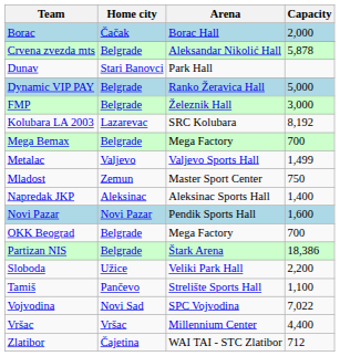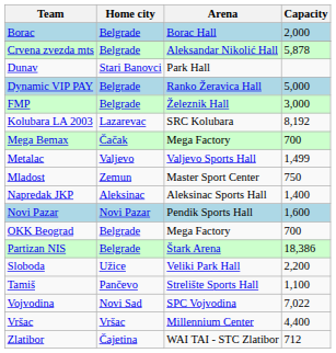Borac | Home city: Čačak -> Belgrade
Mega Bemax | Home city: Belgrade -> Čačak
